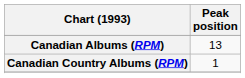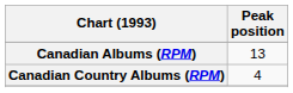Canadian Country Albums (RPM) | Peak position: 1 -> 4
